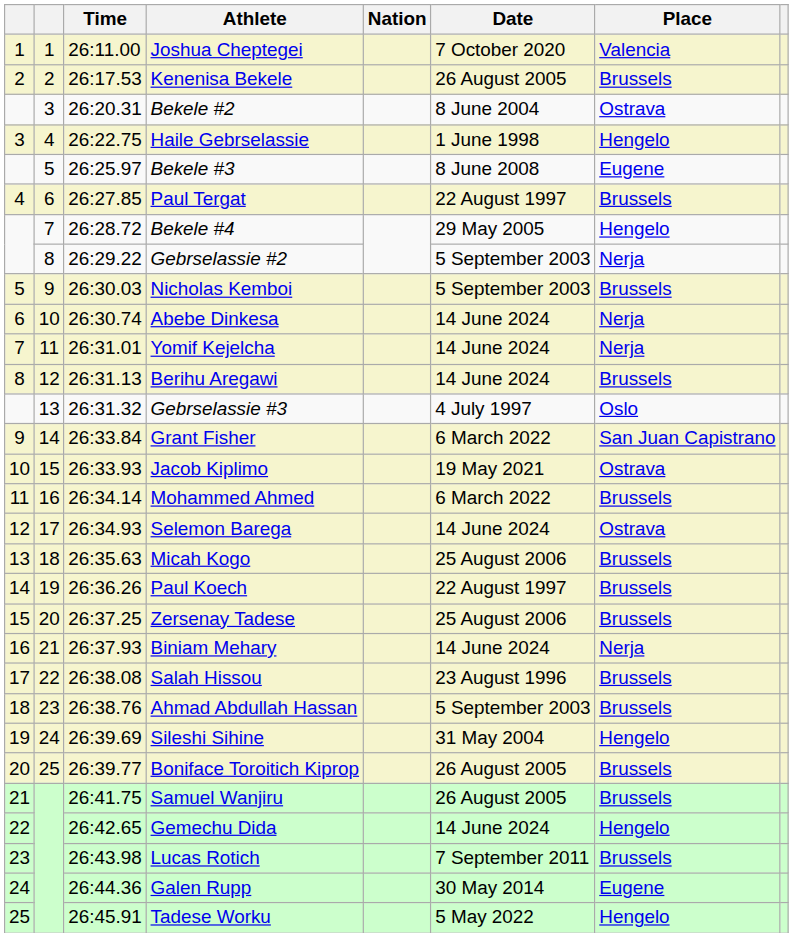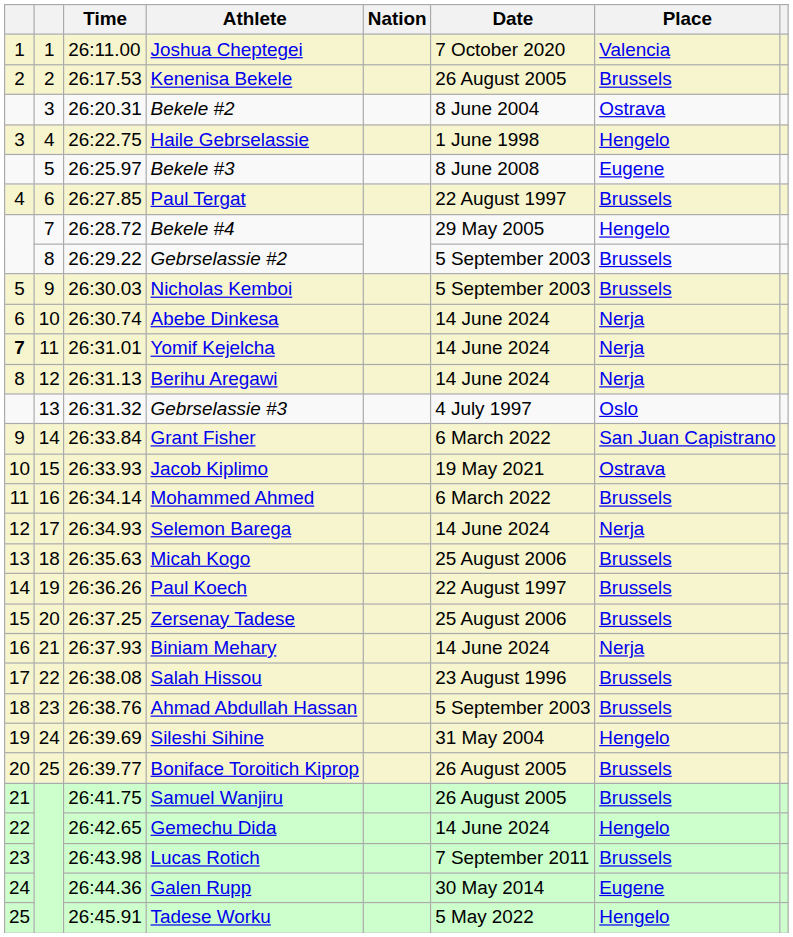Gebrselassie #2 | Place: Nerja -> Brussels
Yomif Kejelcha | column 1: normal -> bold
Berihu Aregawi | Place: Brussels -> Nerja
Selemon Barega | Place: Ostrava -> Nerja
